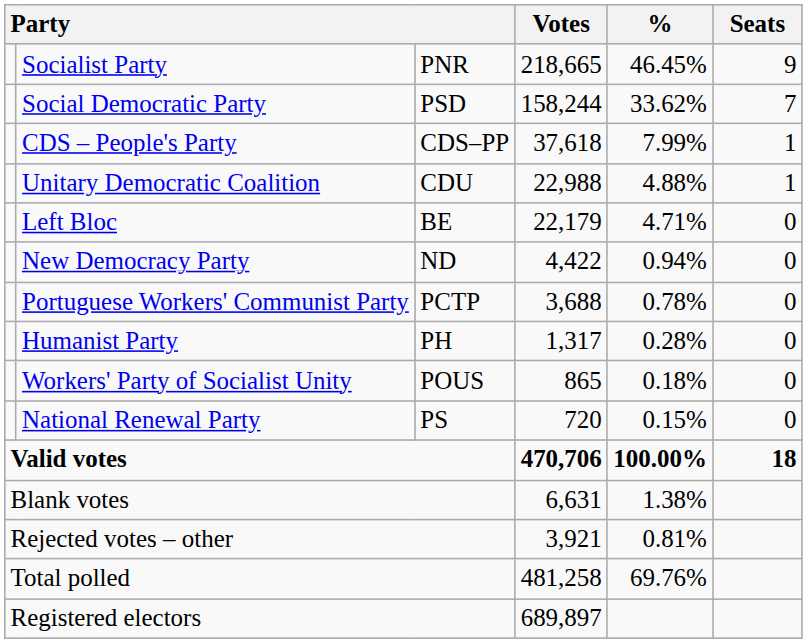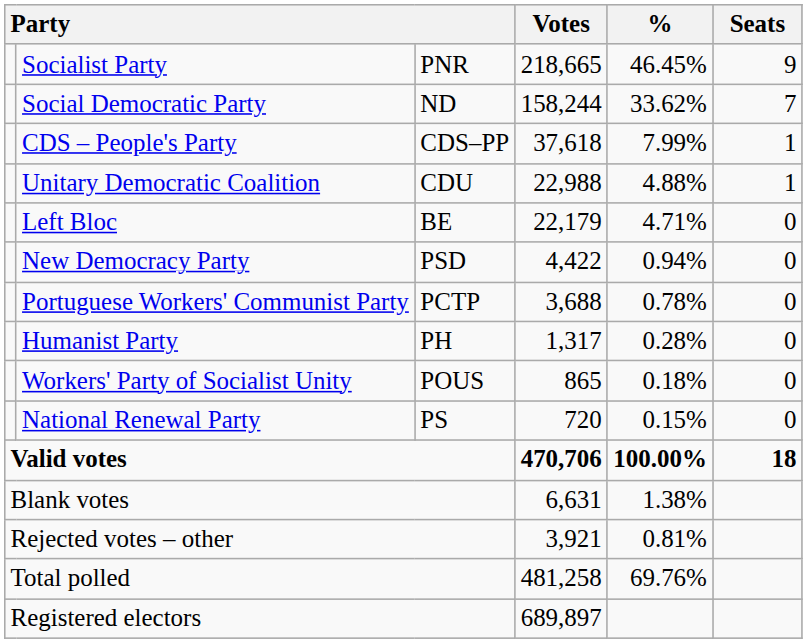Social Democratic Party | column 3: PSD -> ND
New Democracy Party | column 3: ND -> PSD
